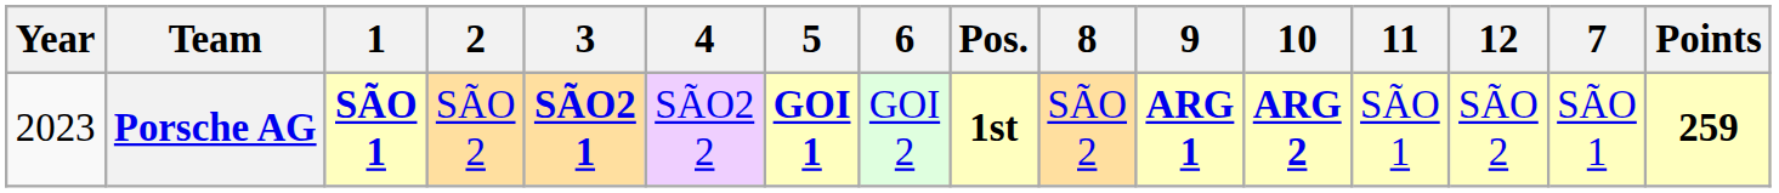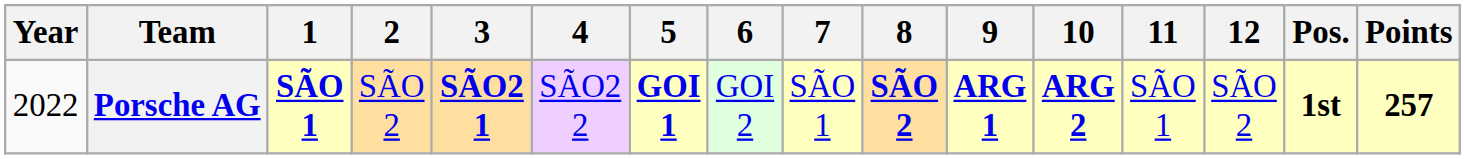columns swapped: 7 <-> Pos.
Porsche AG | Year: 2023 -> 2022
Porsche AG | 8: normal -> bold
Porsche AG | Points: 259 -> 257
